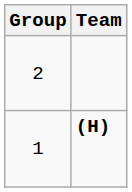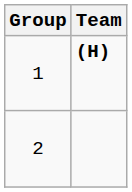rows swapped: 1 <-> 2
